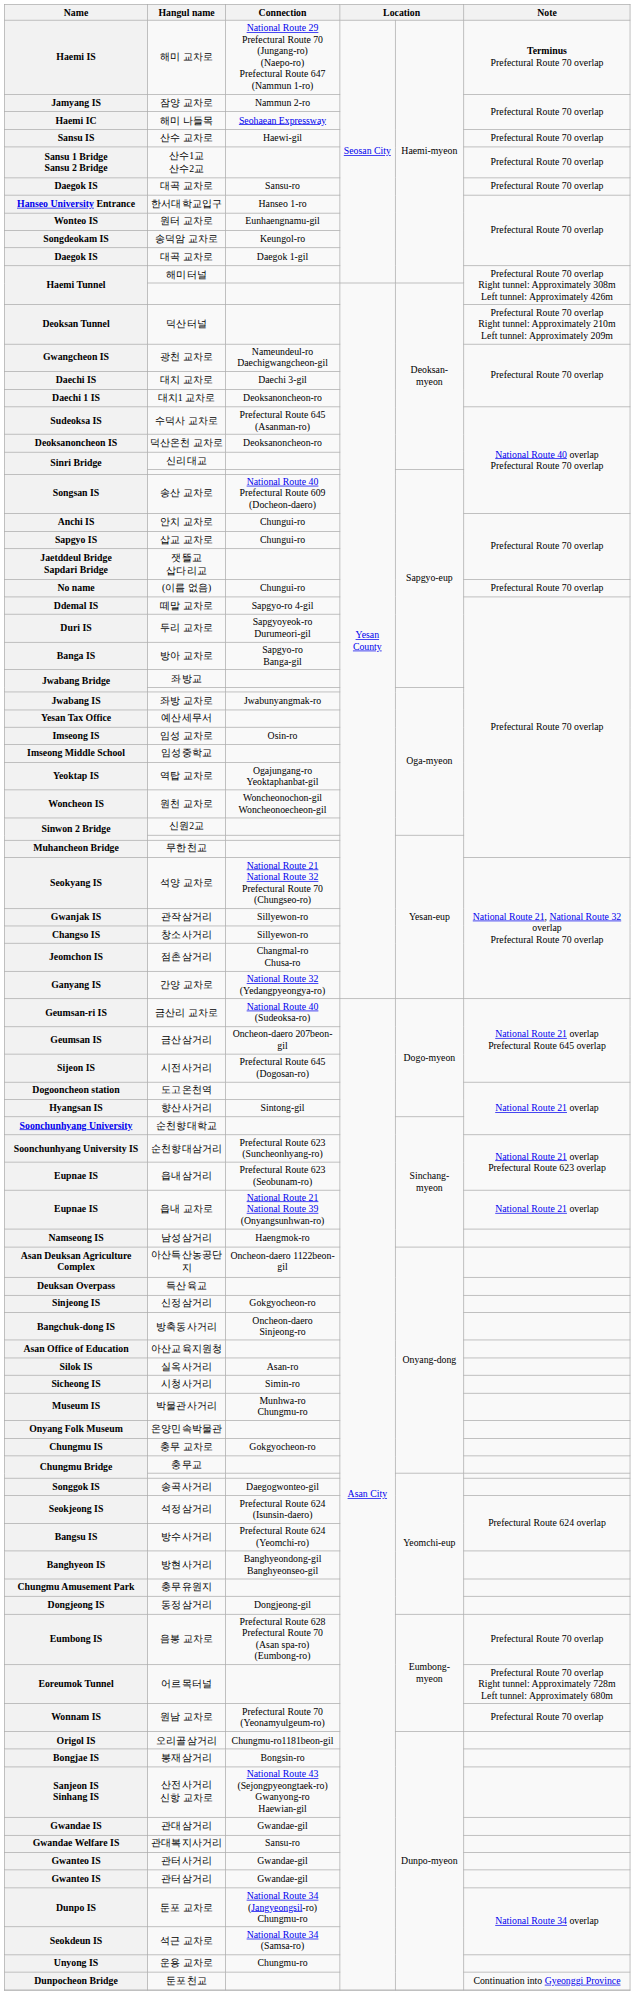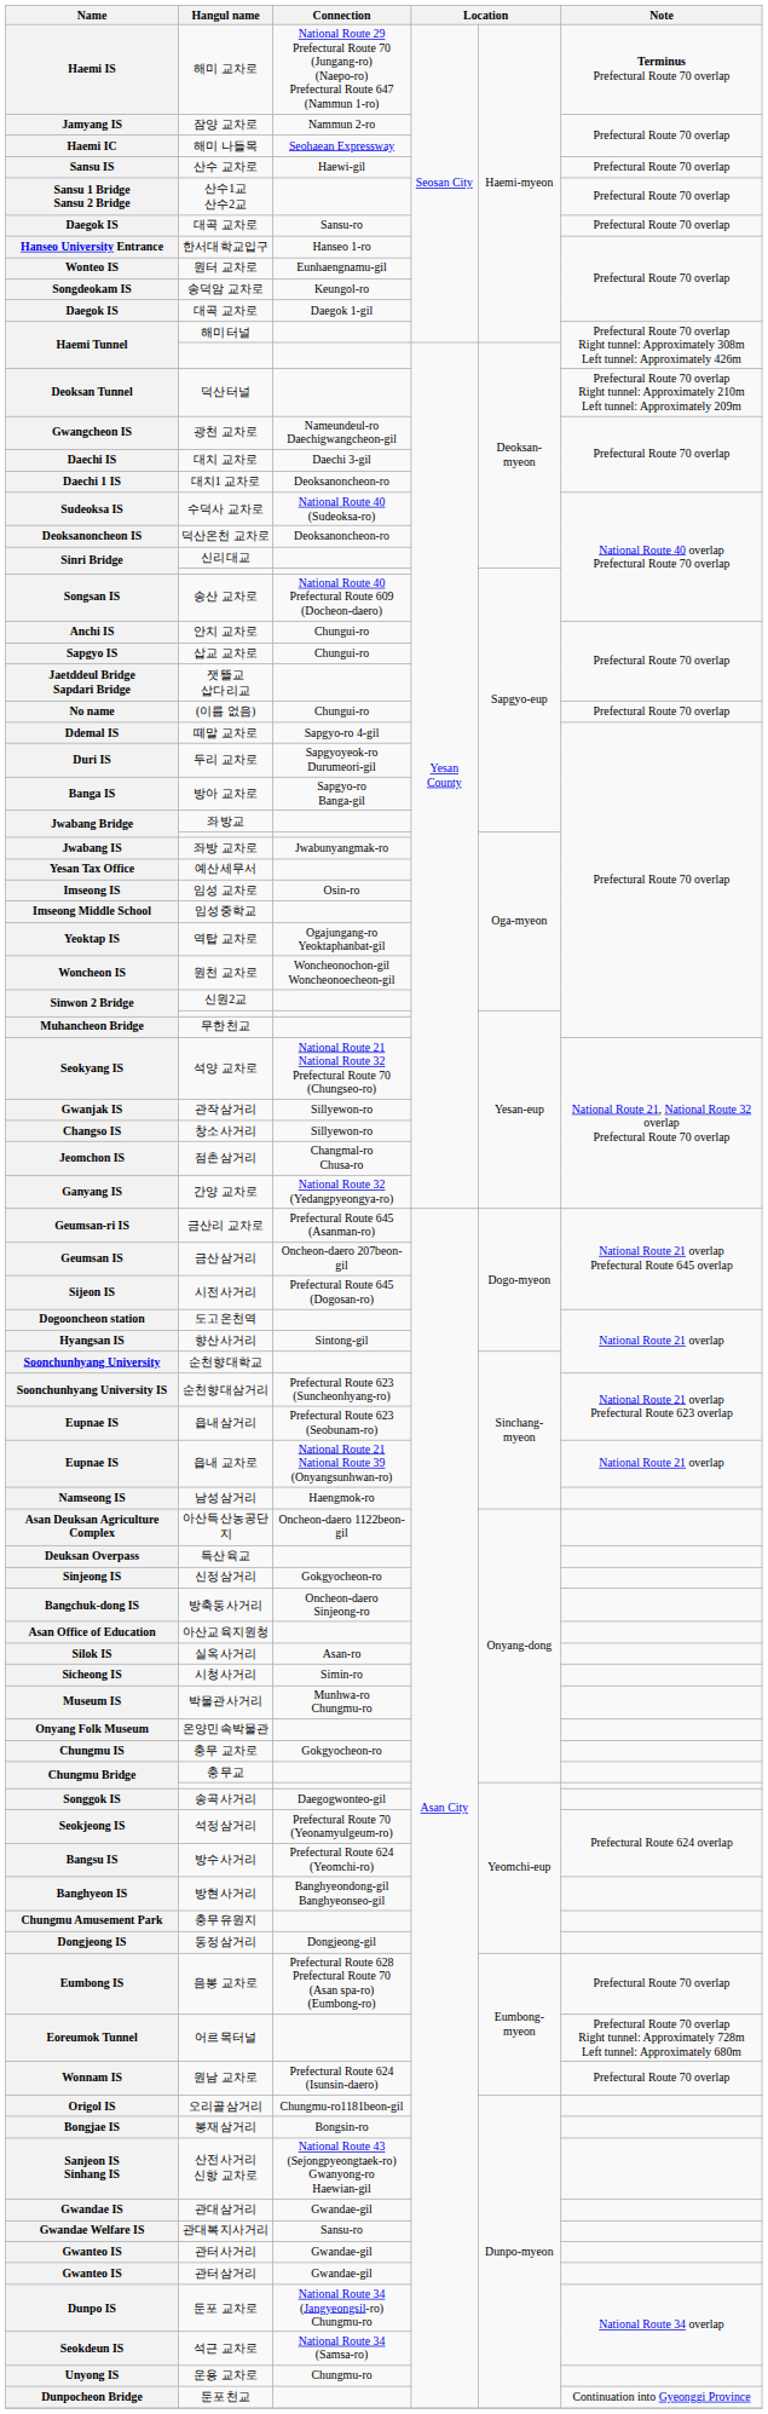Sudeoksa IS | Connection: Prefectural Route 645 (Asanman-ro) -> National Route 40 (Sudeoksa-ro)
Geumsan-ri IS | Connection: National Route 40 (Sudeoksa-ro) -> Prefectural Route 645 (Asanman-ro)
Seokjeong IS | Connection: Prefectural Route 624 (Isunsin-daero) -> Prefectural Route 70 (Yeonamyulgeum-ro)
Wonnam IS | Connection: Prefectural Route 70 (Yeonamyulgeum-ro) -> Prefectural Route 624 (Isunsin-daero)
